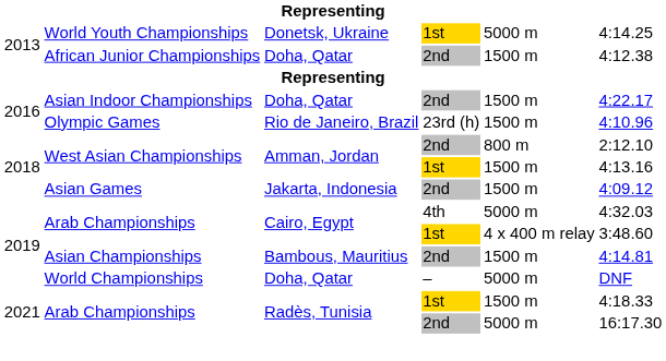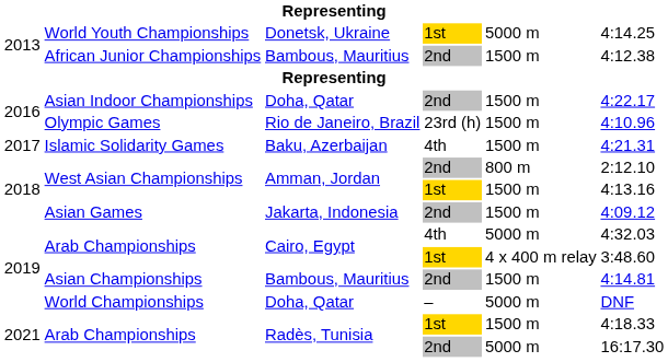African Junior Championships | column 3: Doha, Qatar -> Bambous, Mauritius
+ row: 2017 | Islamic Solidarity Games | Baku, Azerbaijan | 4th | 1500 m | 4:21.31
